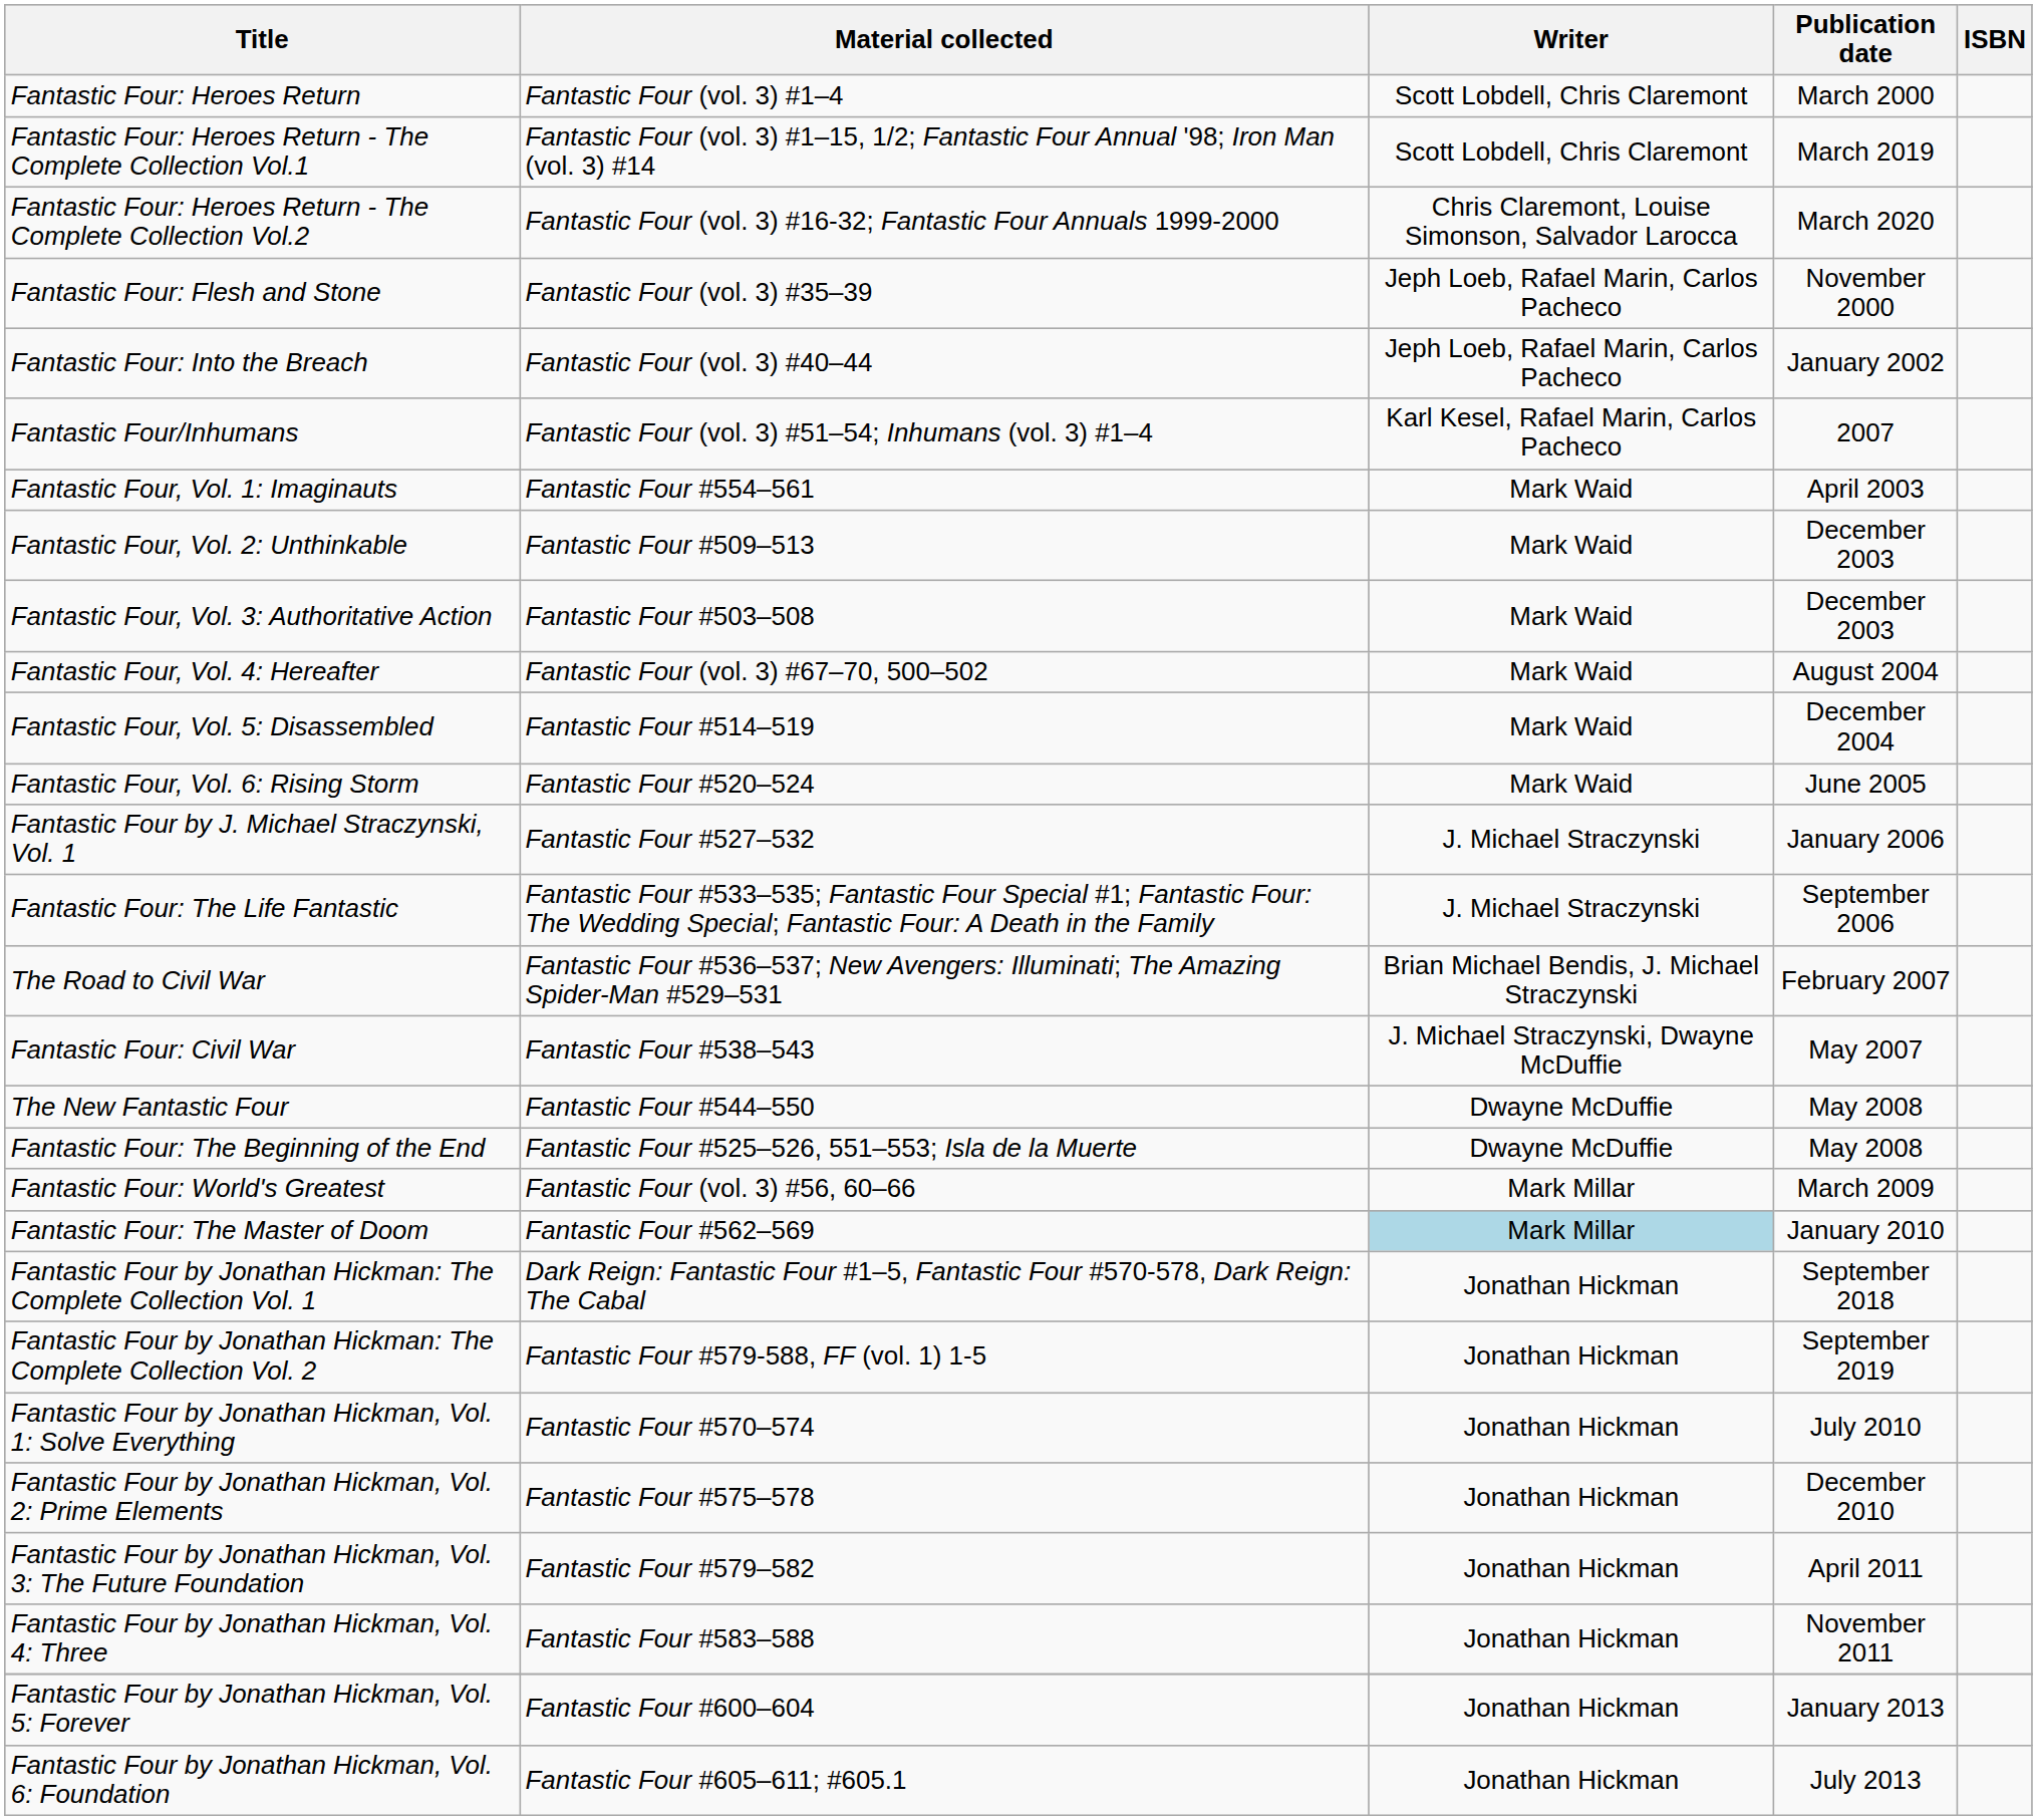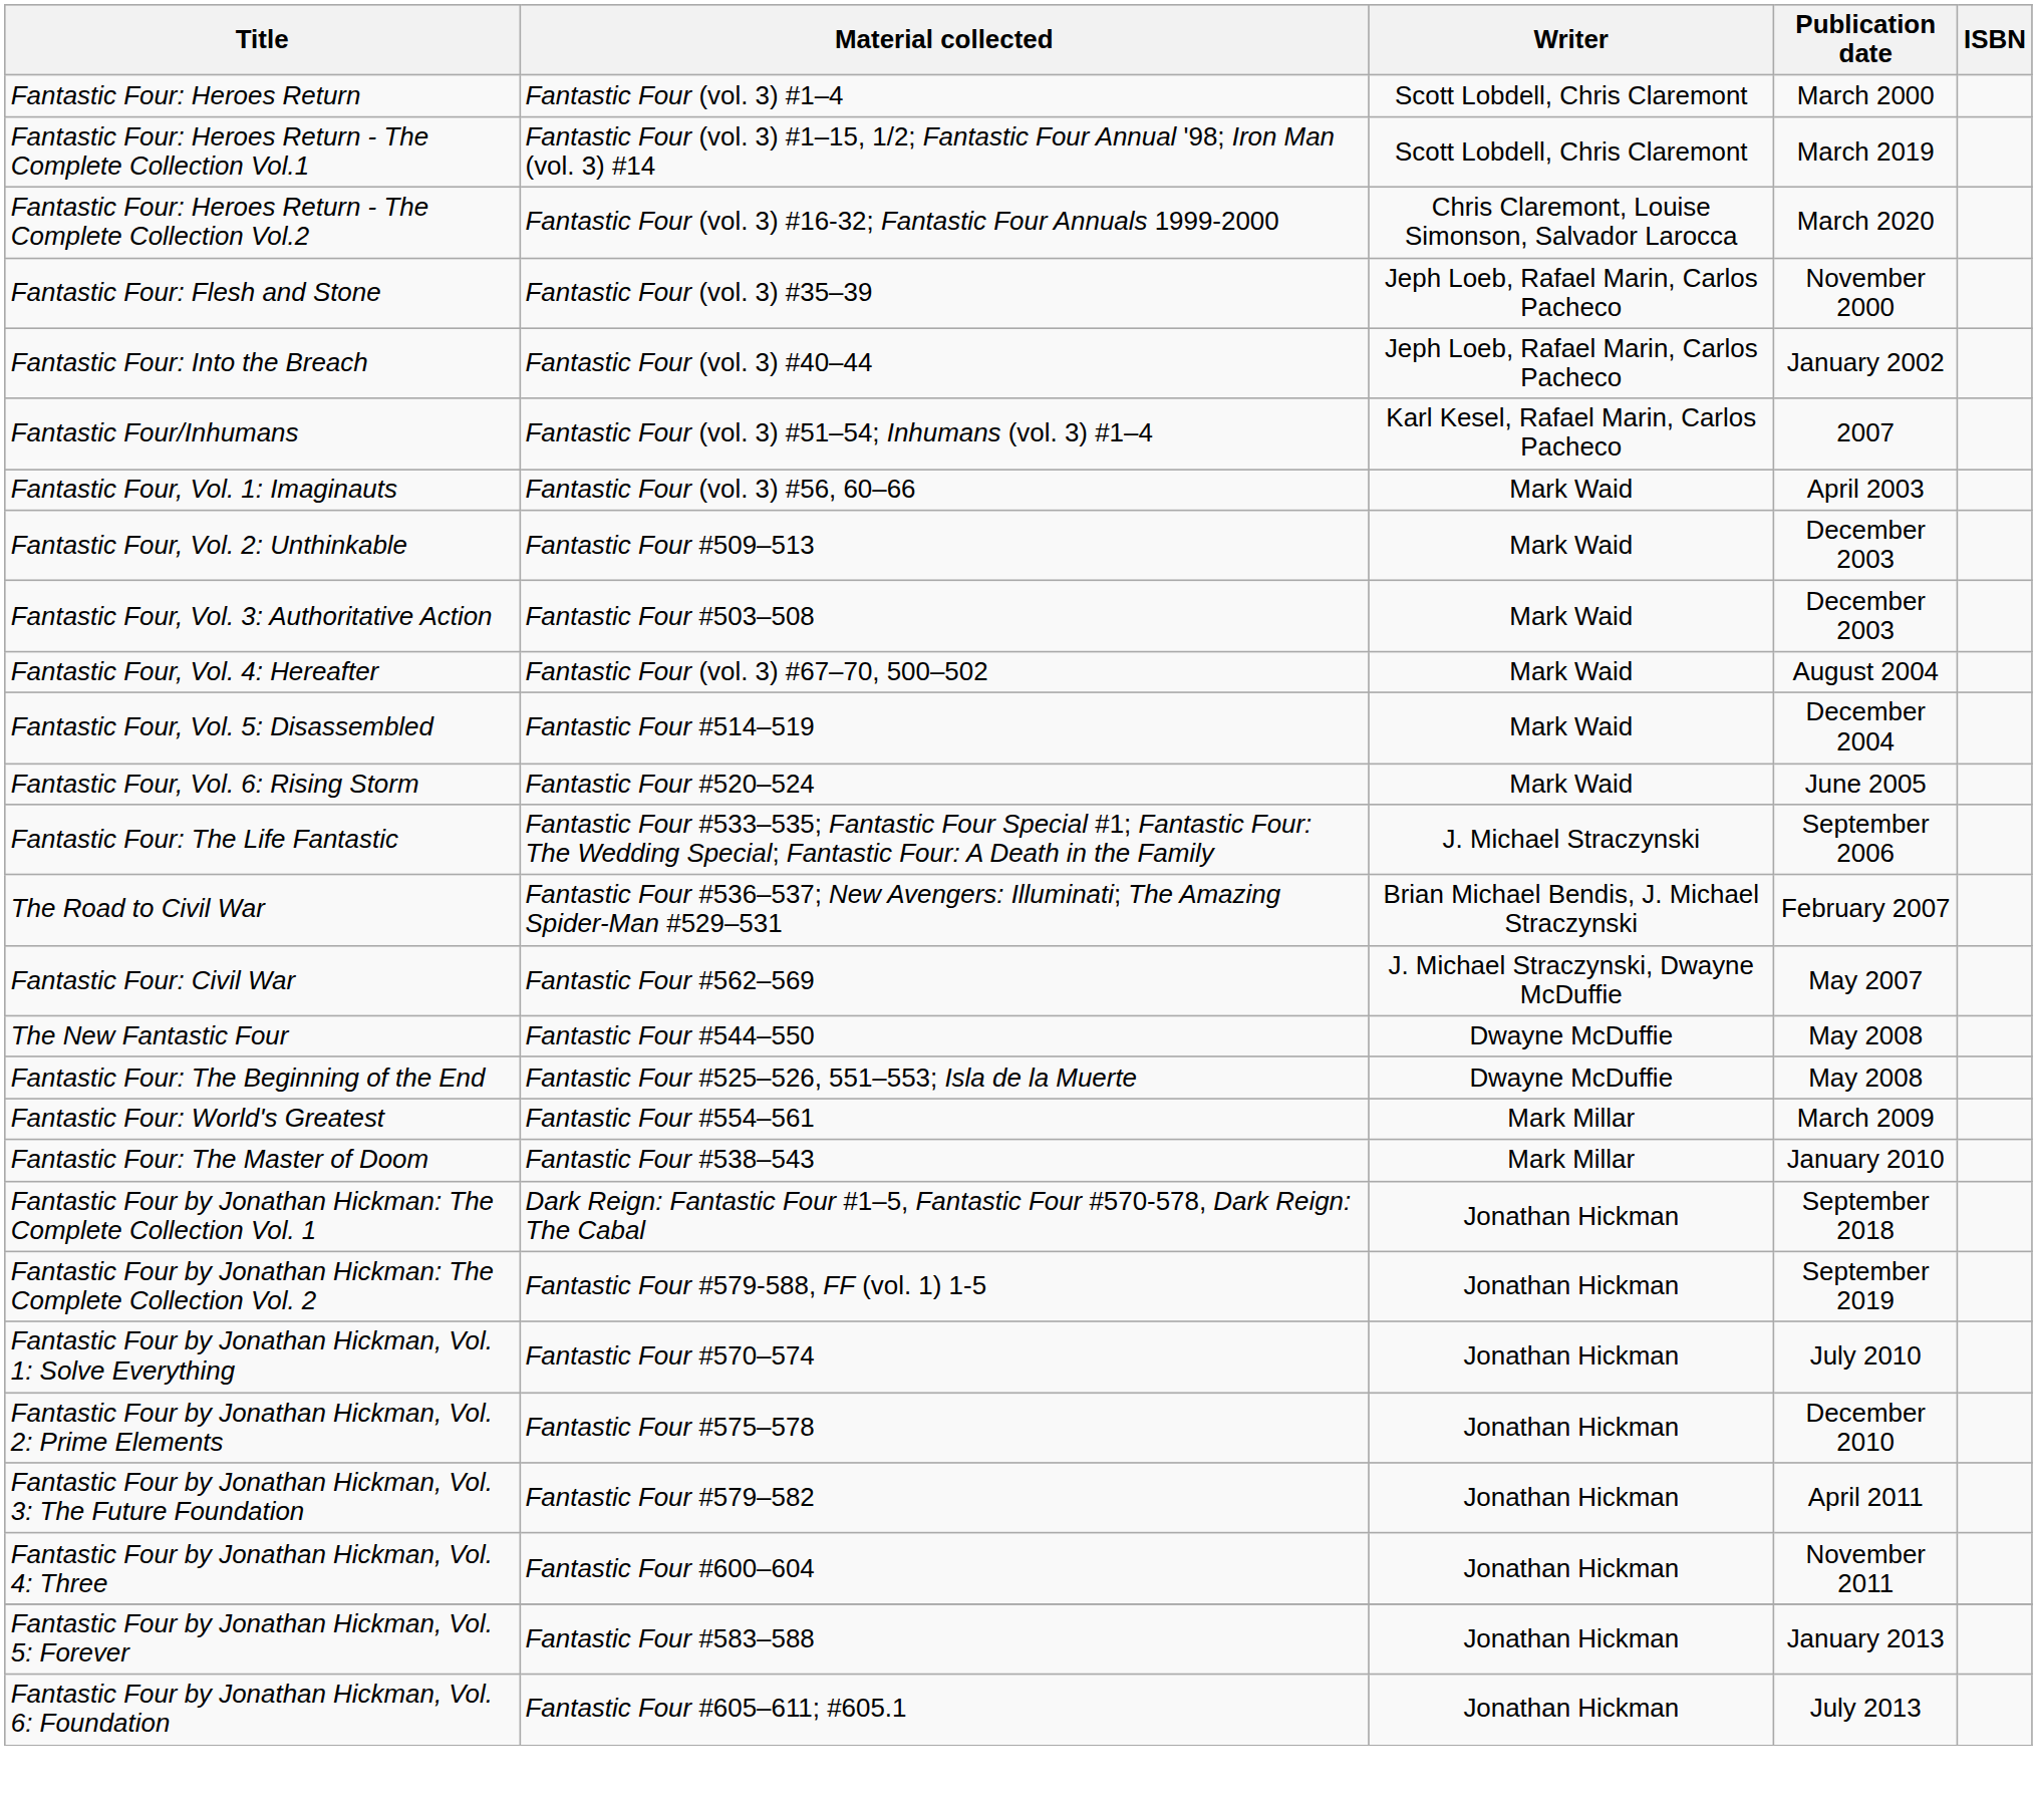Fantastic Four, Vol. 1: Imaginauts | Material collected: Fantastic Four #554–561 -> Fantastic Four (vol. 3) #56, 60–66
- row: Fantastic Four by J. Michael Straczynski, Vol. 1 | Fantastic Four #527–532 | J. Michael Straczynski | January 2006
Fantastic Four: Civil War | Material collected: Fantastic Four #538–543 -> Fantastic Four #562–569
Fantastic Four: World's Greatest | Material collected: Fantastic Four (vol. 3) #56, 60–66 -> Fantastic Four #554–561
Fantastic Four: The Master of Doom | Material collected: Fantastic Four #562–569 -> Fantastic Four #538–543
Fantastic Four: The Master of Doom | Writer: lightblue background -> no background
Fantastic Four by Jonathan Hickman, Vol. 4: Three | Material collected: Fantastic Four #583–588 -> Fantastic Four #600–604
Fantastic Four by Jonathan Hickman, Vol. 5: Forever | Material collected: Fantastic Four #600–604 -> Fantastic Four #583–588
